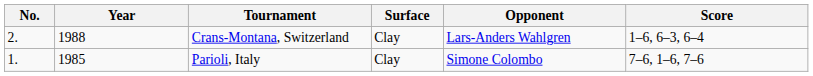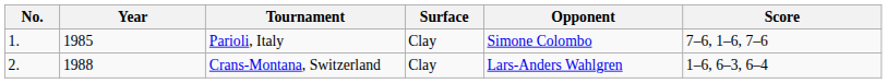rows swapped: Parioli, Italy <-> Crans-Montana, Switzerland
